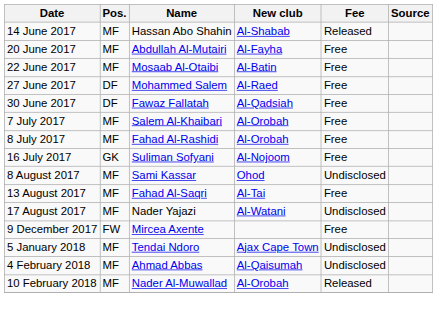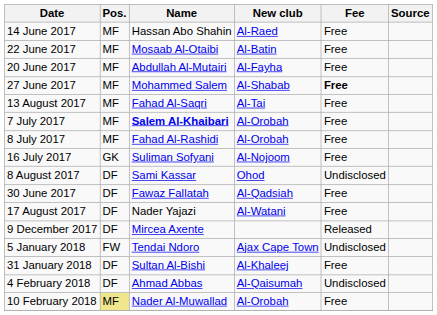14 June 2017 | New club: Al-Shabab -> Al-Raed
14 June 2017 | Fee: Released -> Free
rows swapped: 20 June 2017 <-> 22 June 2017
27 June 2017 | Pos.: DF -> MF
27 June 2017 | New club: Al-Raed -> Al-Shabab
27 June 2017 | Fee: normal -> bold
rows swapped: 30 June 2017 <-> 13 August 2017
7 July 2017 | Name: normal -> bold
8 August 2017 | Pos.: MF -> DF
17 August 2017 | Pos.: MF -> DF
17 August 2017 | Fee: Undisclosed -> Free
9 December 2017 | Pos.: FW -> DF
9 December 2017 | Fee: Free -> Released
5 January 2018 | Pos.: MF -> FW
+ row: 31 January 2018 | DF | Sultan Al-Bishi | Al-Khaleej | Free
4 February 2018 | Pos.: MF -> DF
10 February 2018 | Pos.: no background -> khaki background
10 February 2018 | Fee: Released -> Free
